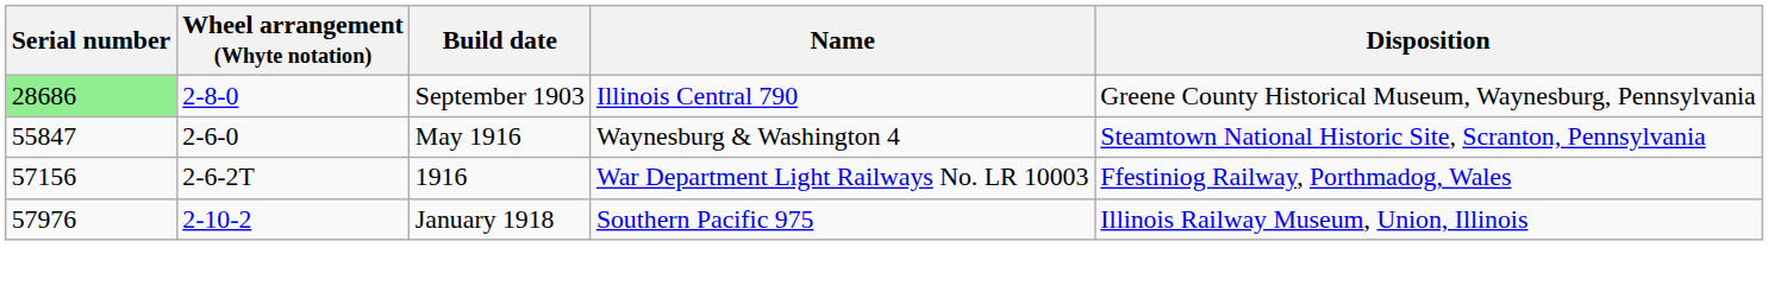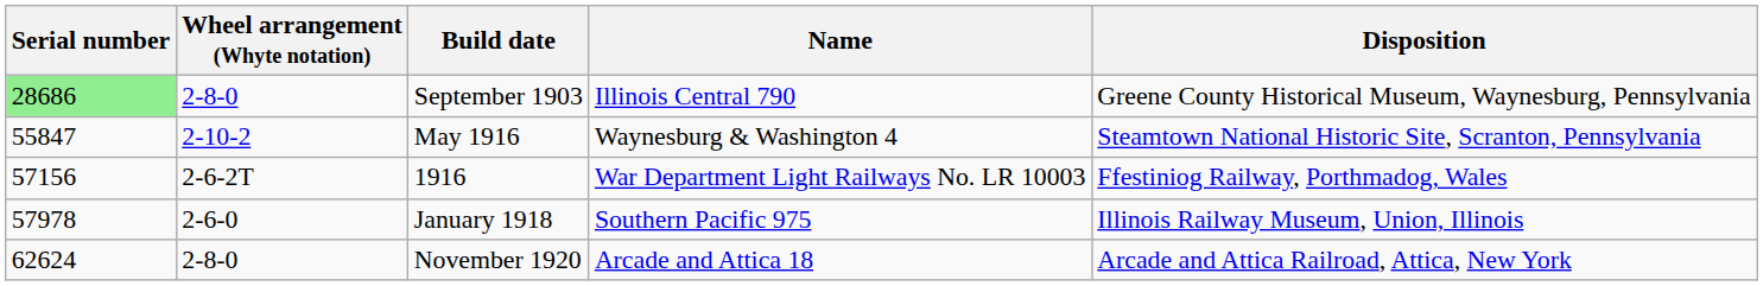May 1916 | Wheel arrangement (Whyte notation): 2-6-0 -> 2-10-2
January 1918 | Serial number: 57976 -> 57978
January 1918 | Wheel arrangement (Whyte notation): 2-10-2 -> 2-6-0
+ row: 62624 | 2-8-0 | November 1920 | Arcade and Attica 18 | Arcade and Attica Railroad, Attica, New York
